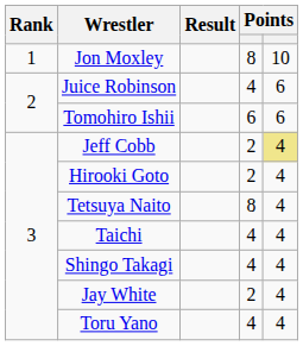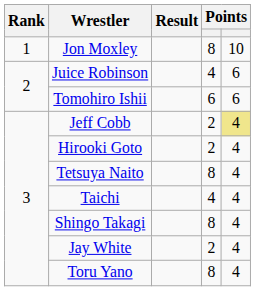Shingo Takagi | column 4: 4 -> 8
Toru Yano | column 4: 4 -> 8
